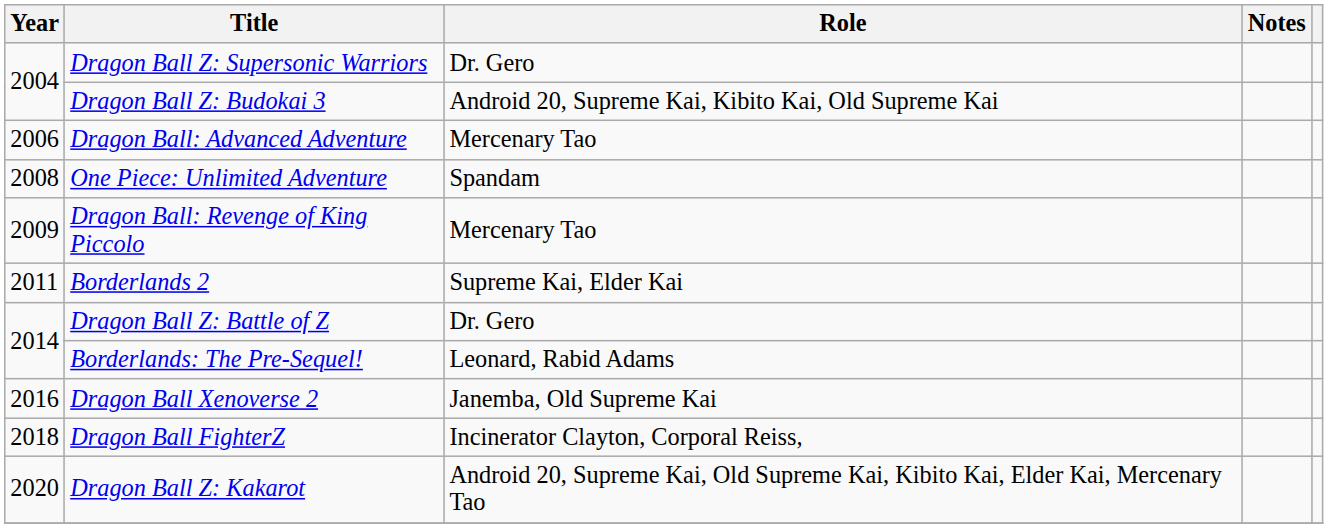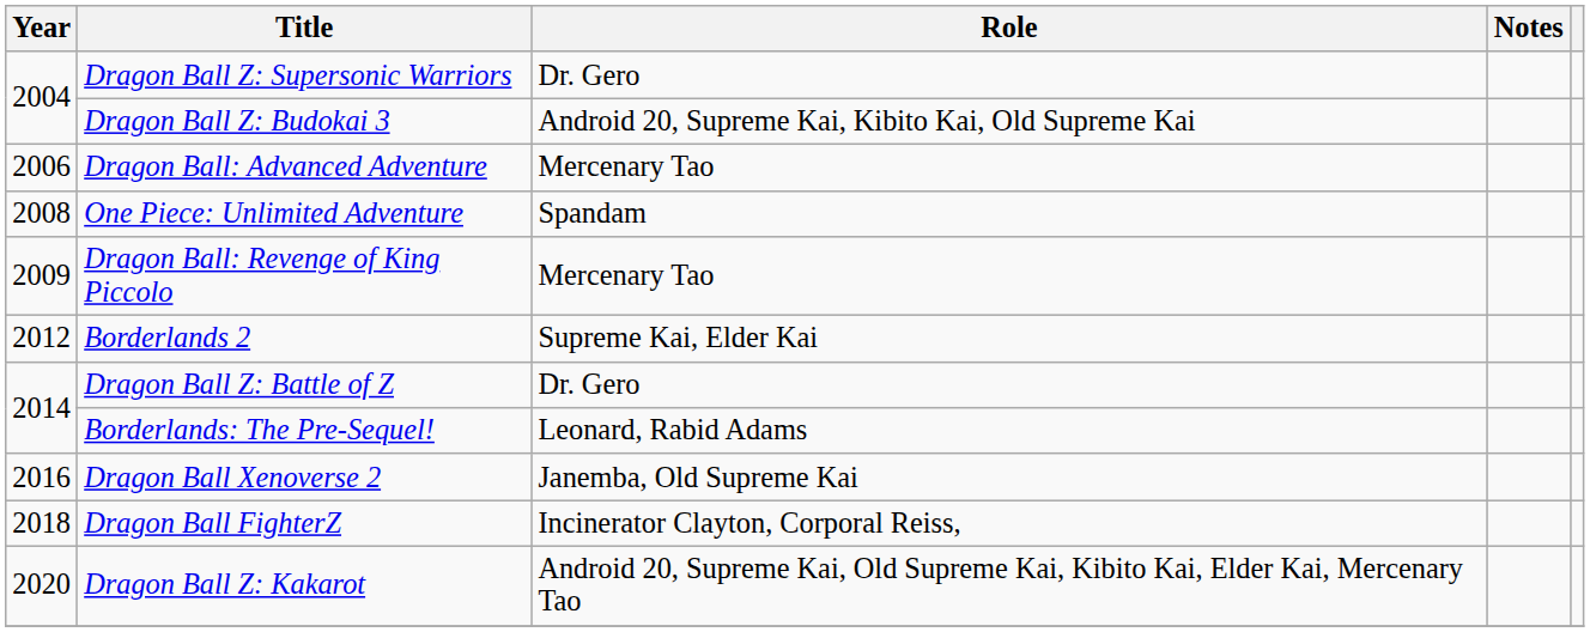Borderlands 2 | Year: 2011 -> 2012
